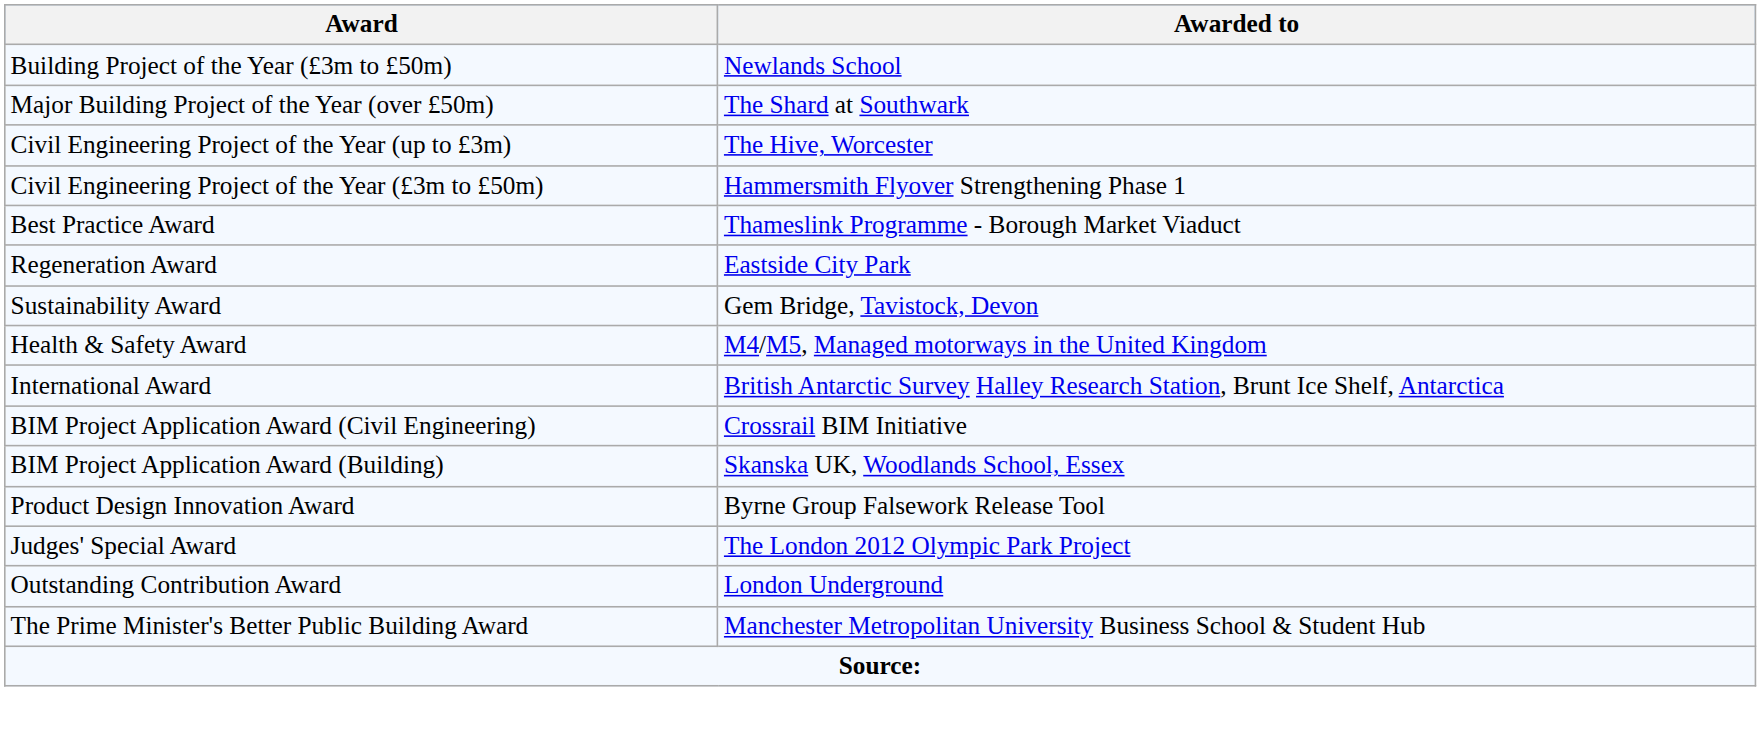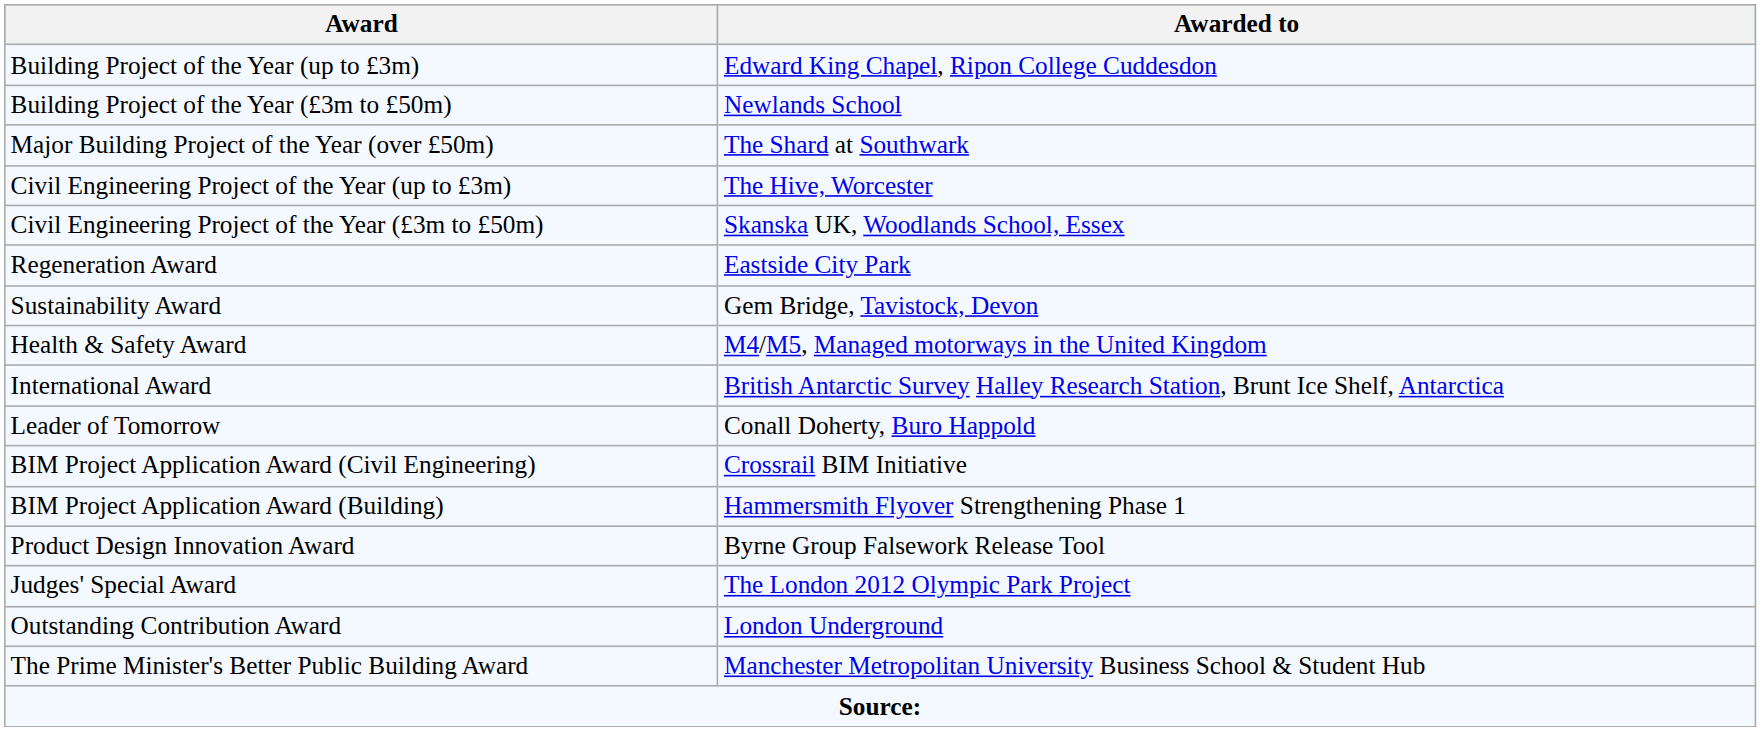+ row: Building Project of the Year (up to £3m) | Edward King Chapel, Ripon College Cuddesdon
Civil Engineering Project of the Year (£3m to £50m) | Awarded to: Hammersmith Flyover Strengthening Phase 1 -> Skanska UK, Woodlands School, Essex
- row: Best Practice Award | Thameslink Programme - Borough Market Viaduct
+ row: Leader of Tomorrow | Conall Doherty, Buro Happold
BIM Project Application Award (Building) | Awarded to: Skanska UK, Woodlands School, Essex -> Hammersmith Flyover Strengthening Phase 1
